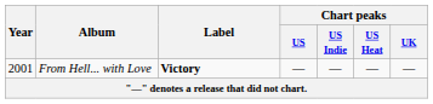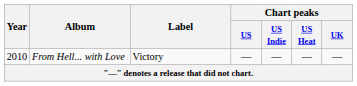From Hell... with Love | Year: 2001 -> 2010
From Hell... with Love | Label: bold -> normal
